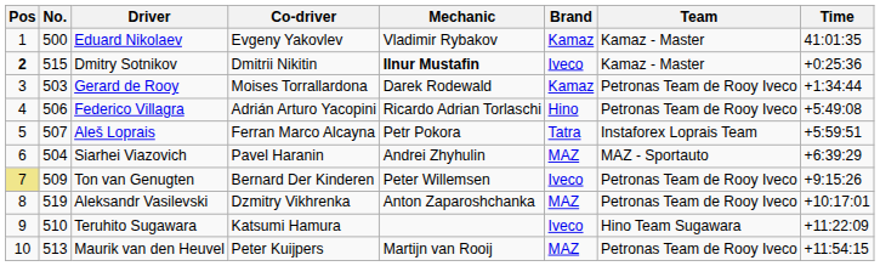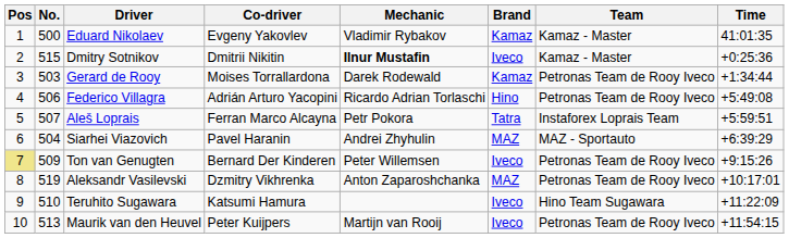Dmitry Sotnikov | Pos: bold -> normal
Maurik van den Heuvel | Brand: MAZ -> Iveco
